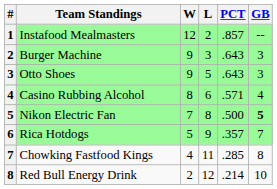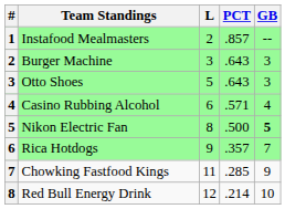- column: W | 12 | 9 | 9 | 8 | 7 | 5 | 4 | 2
Chowking Fastfood Kings | GB: 8 -> 9
